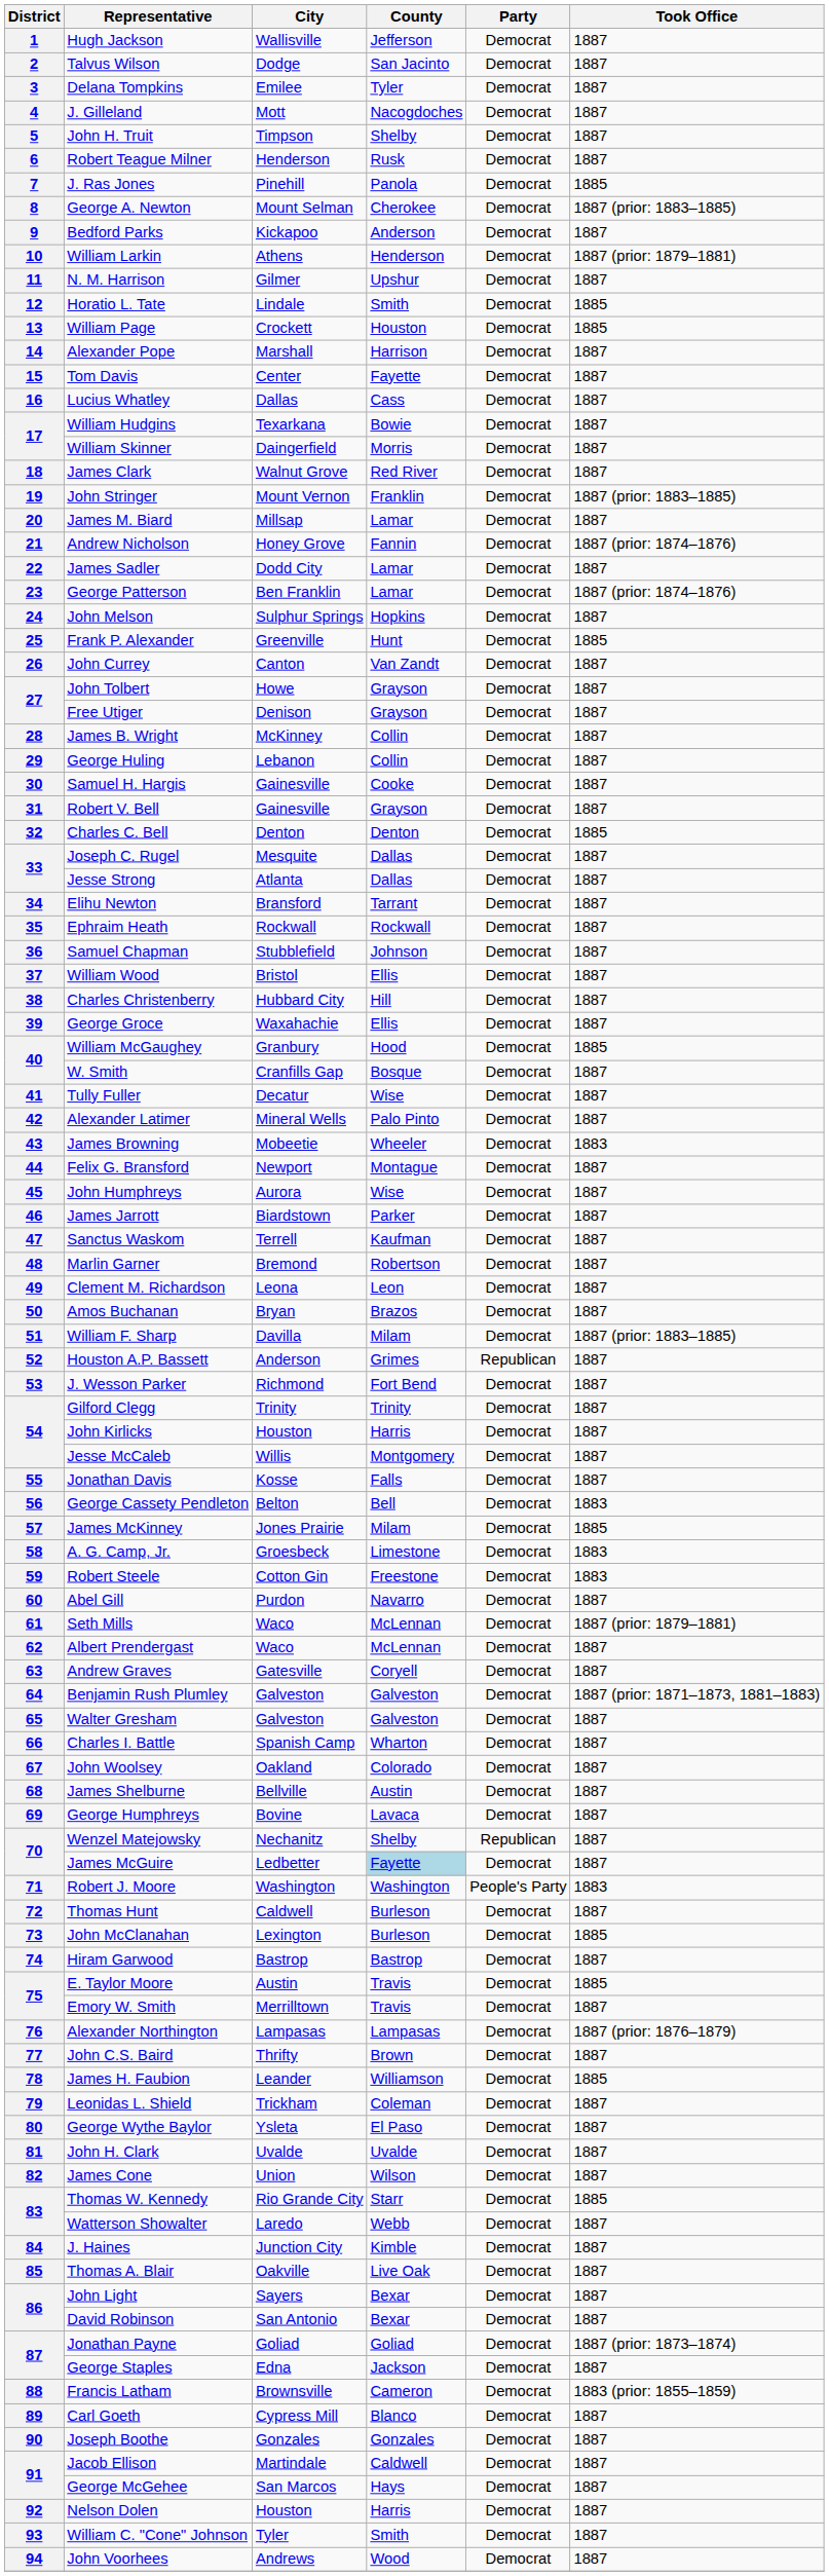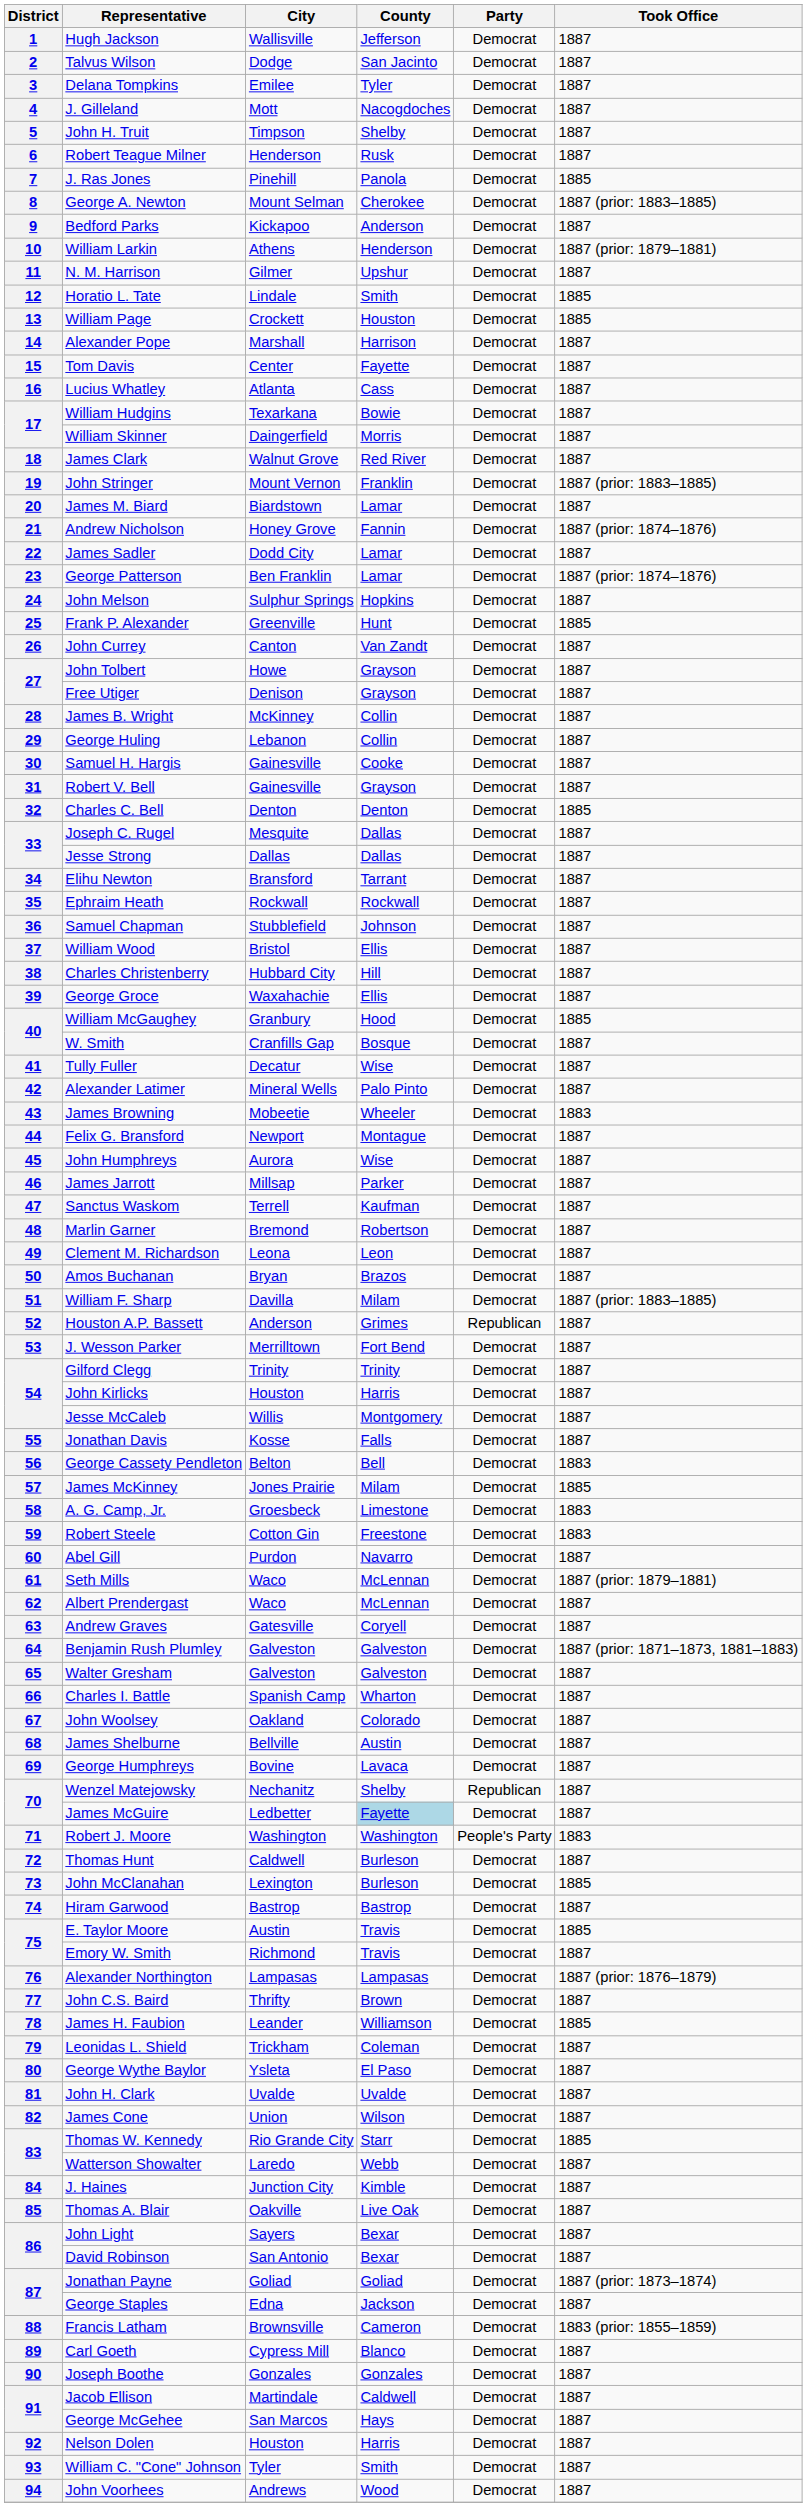Lucius Whatley | City: Dallas -> Atlanta
James M. Biard | City: Millsap -> Biardstown
Jesse Strong | City: Atlanta -> Dallas
James Jarrott | City: Biardstown -> Millsap
J. Wesson Parker | City: Richmond -> Merrilltown
Emory W. Smith | City: Merrilltown -> Richmond
